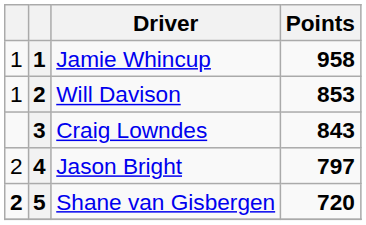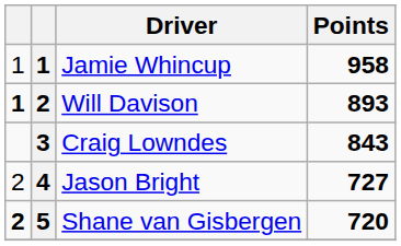Will Davison | column 1: normal -> bold
Will Davison | Points: 853 -> 893
Jason Bright | Points: 797 -> 727
